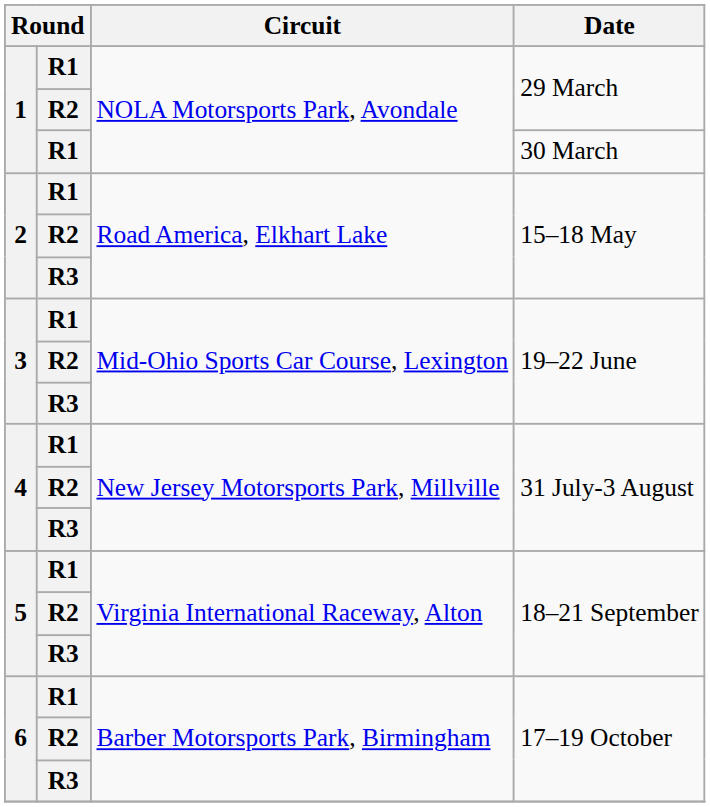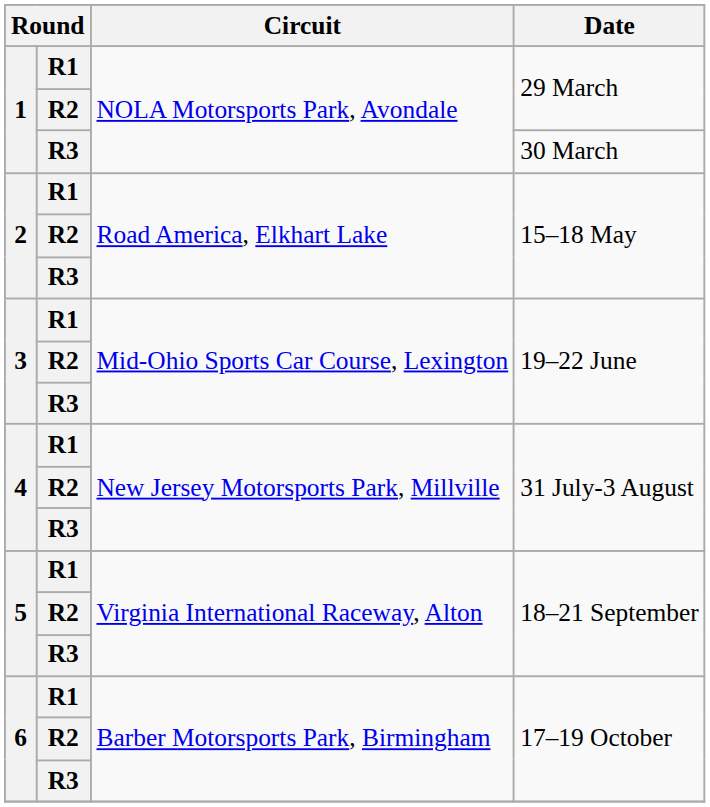30 March | column 2: R1 -> R3
